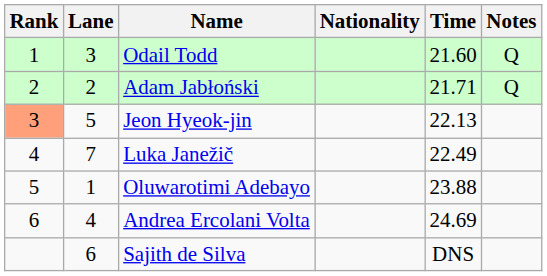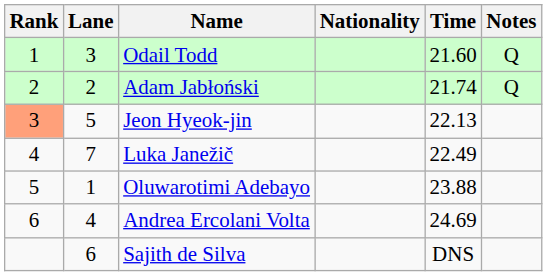Adam Jabłoński | Time: 21.71 -> 21.74
